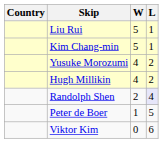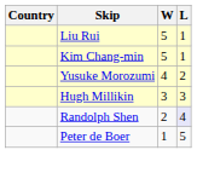Hugh Millikin | W: 4 -> 3
Hugh Millikin | L: 2 -> 3
- row: Viktor Kim | 0 | 6
